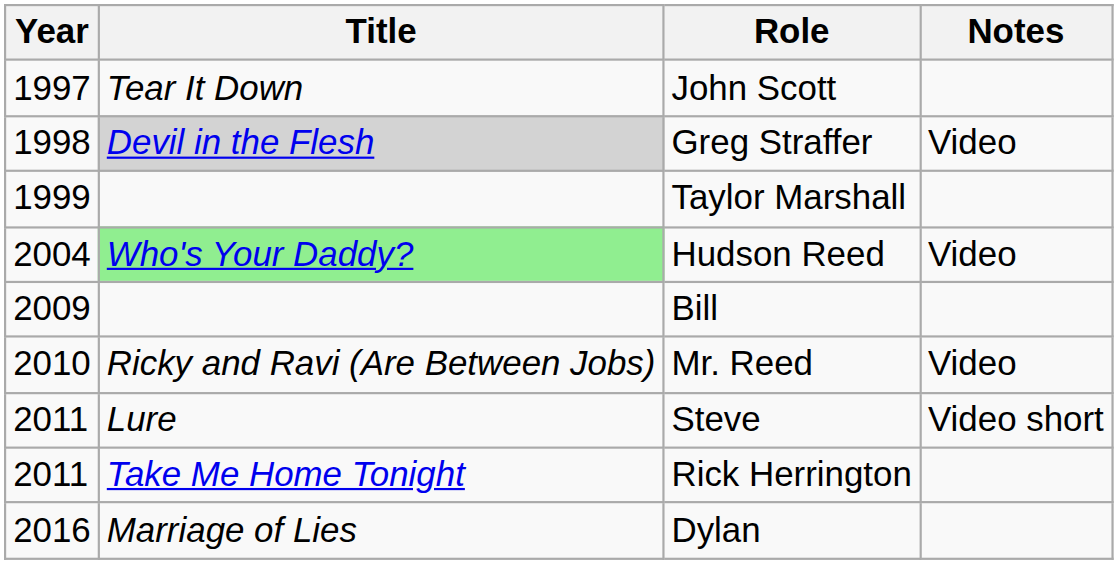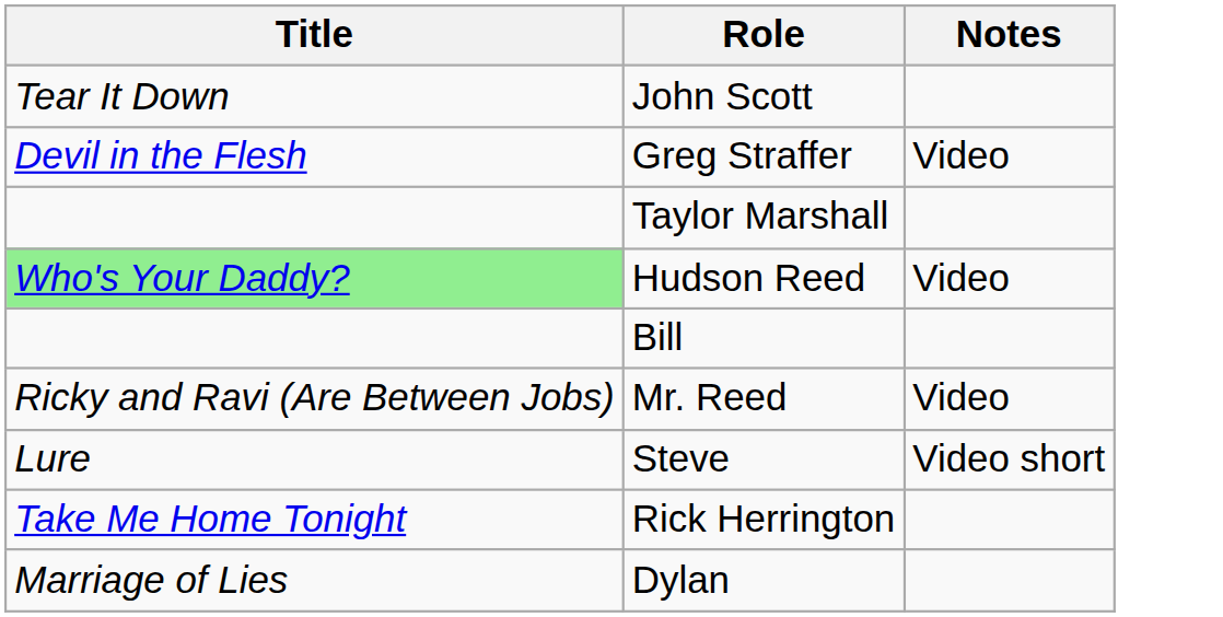- column: Year | 1997 | 1998 | 1999 | 2004 | 2009 | 2010 | 2011 | 2011 | 2016
Greg Straffer | Title: lightgrey background -> no background
